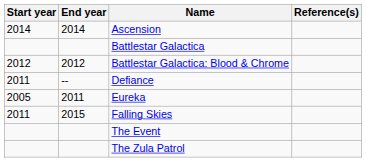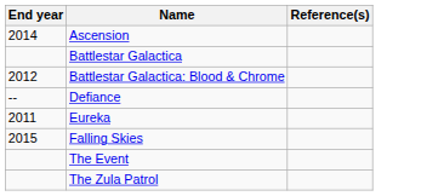- column: Start year | 2014 | 2012 | 2011 | 2005 | 2011
